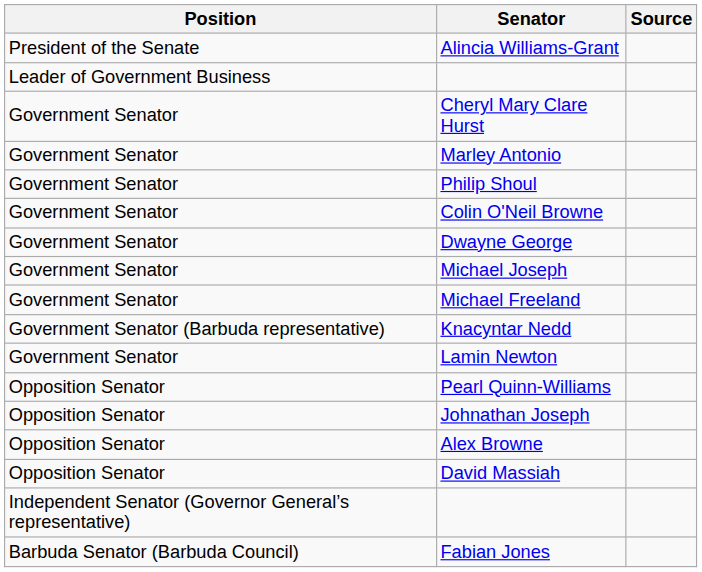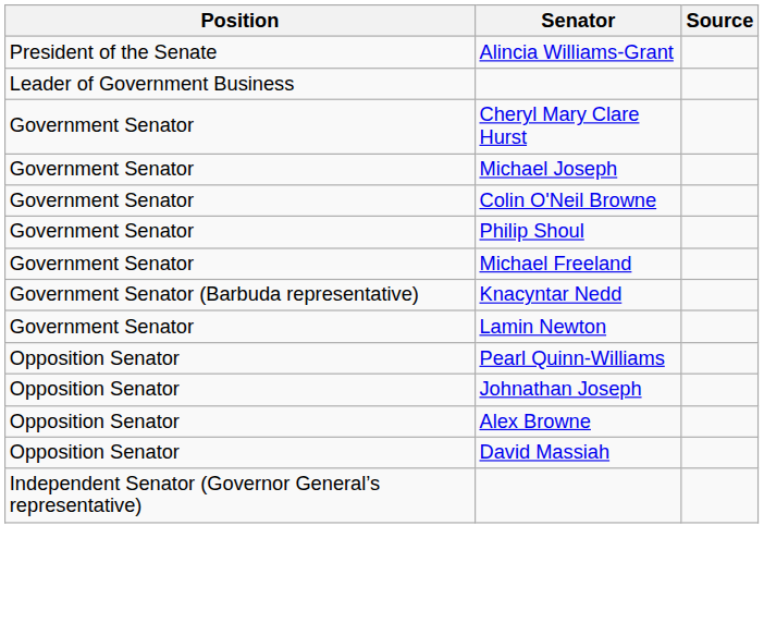- row: Government Senator | Marley Antonio
rows swapped: Philip Shoul <-> Michael Joseph
- row: Government Senator | Dwayne George
- row: Barbuda Senator (Barbuda Council) | Fabian Jones
